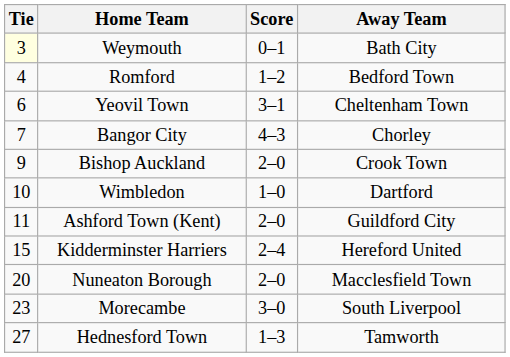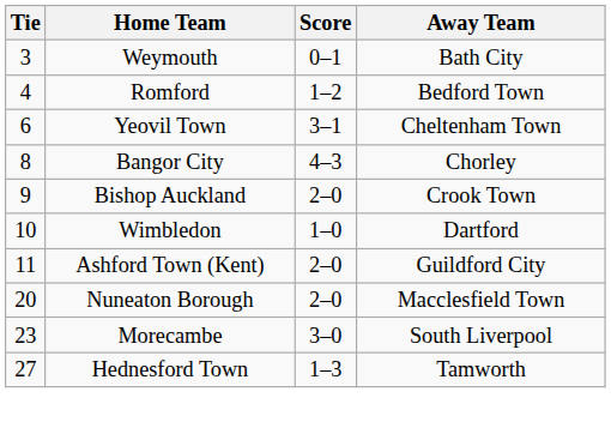Weymouth | Tie: lightyellow background -> no background
Bangor City | Tie: 7 -> 8
- row: 15 | Kidderminster Harriers | 2–4 | Hereford United
